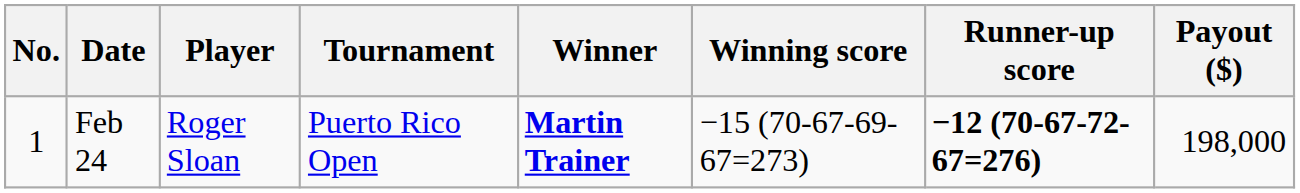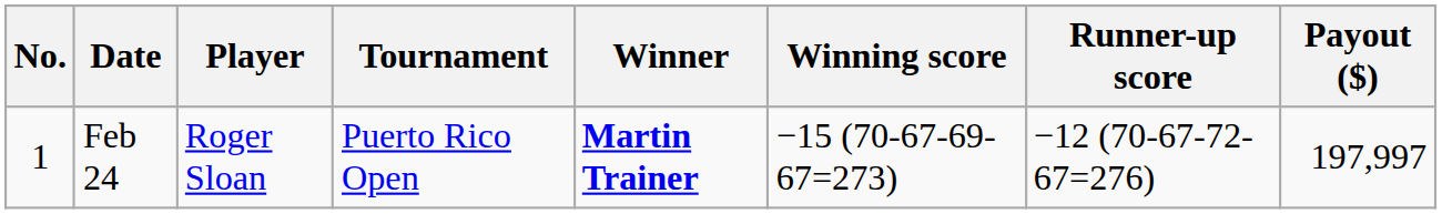Feb 24 | Runner-up score: bold -> normal
Feb 24 | Payout ($): 198,000 -> 197,997
